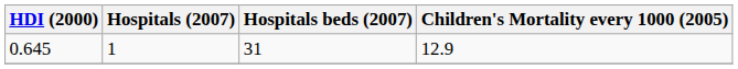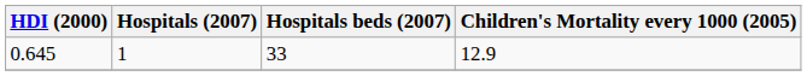0.645 | Hospitals beds (2007): 31 -> 33
